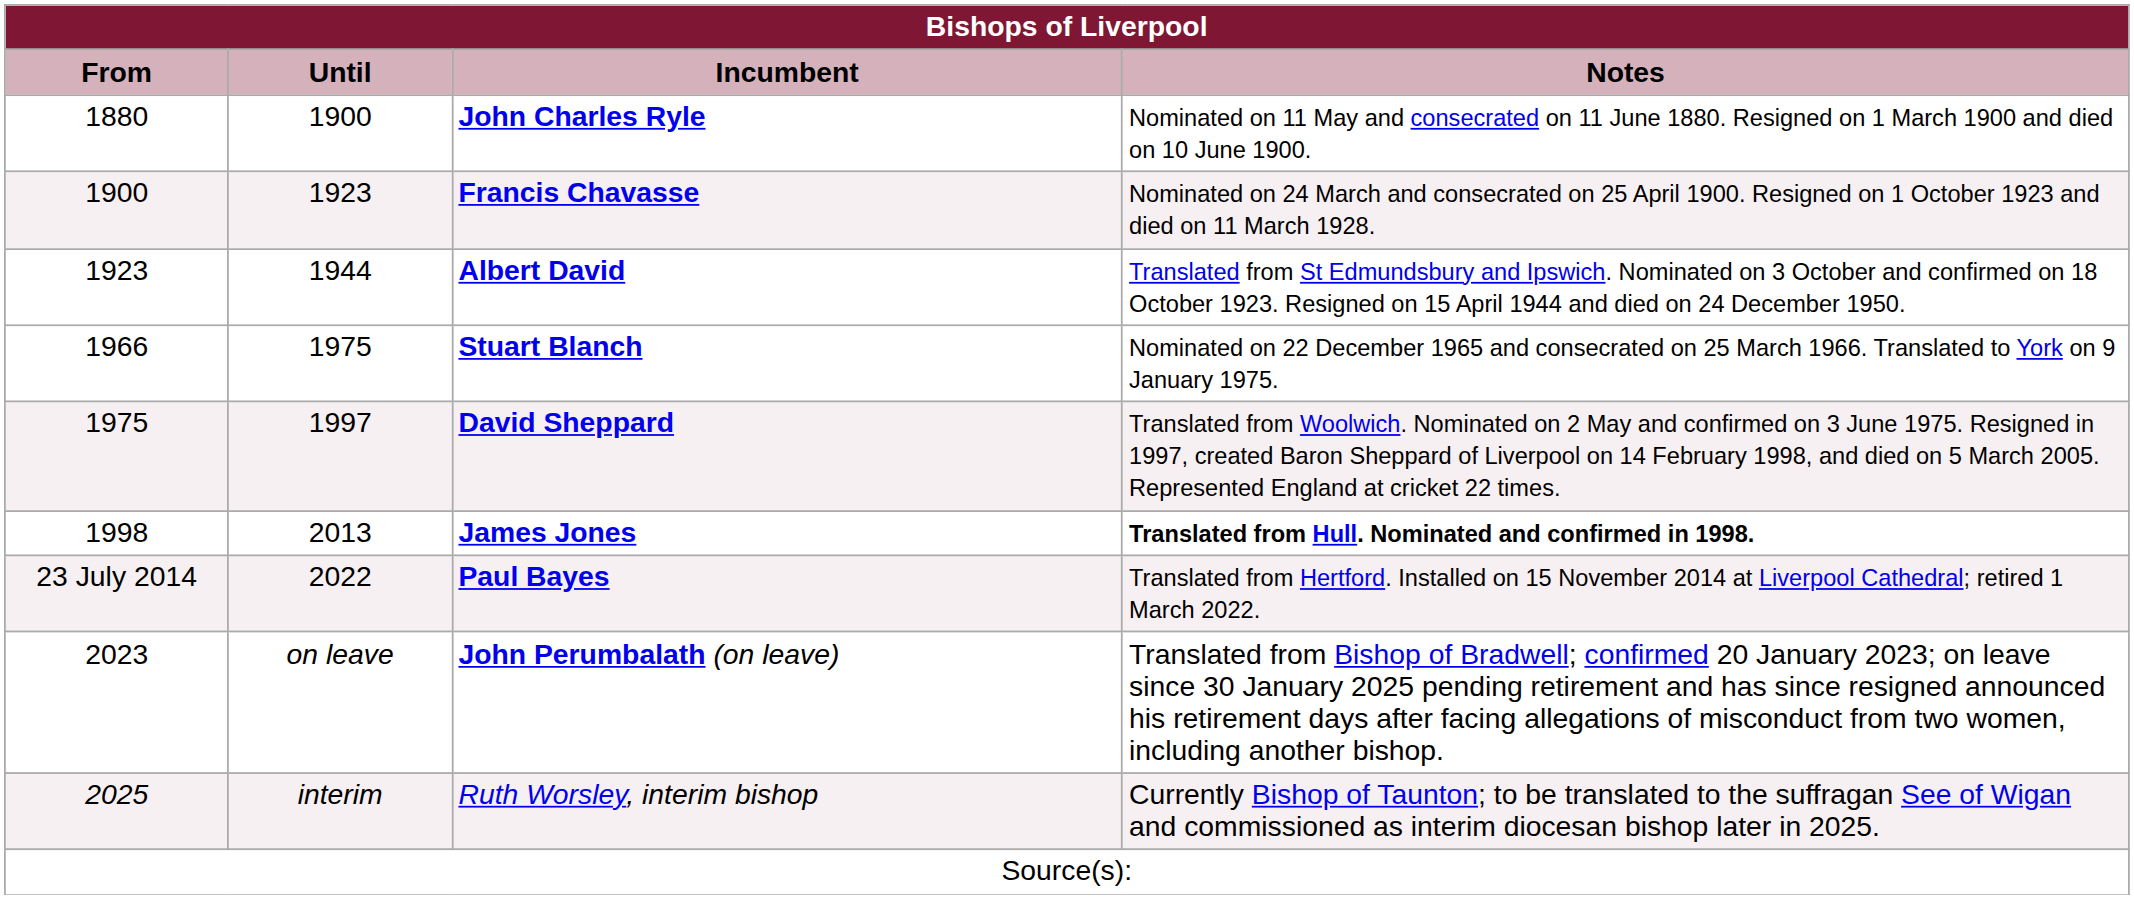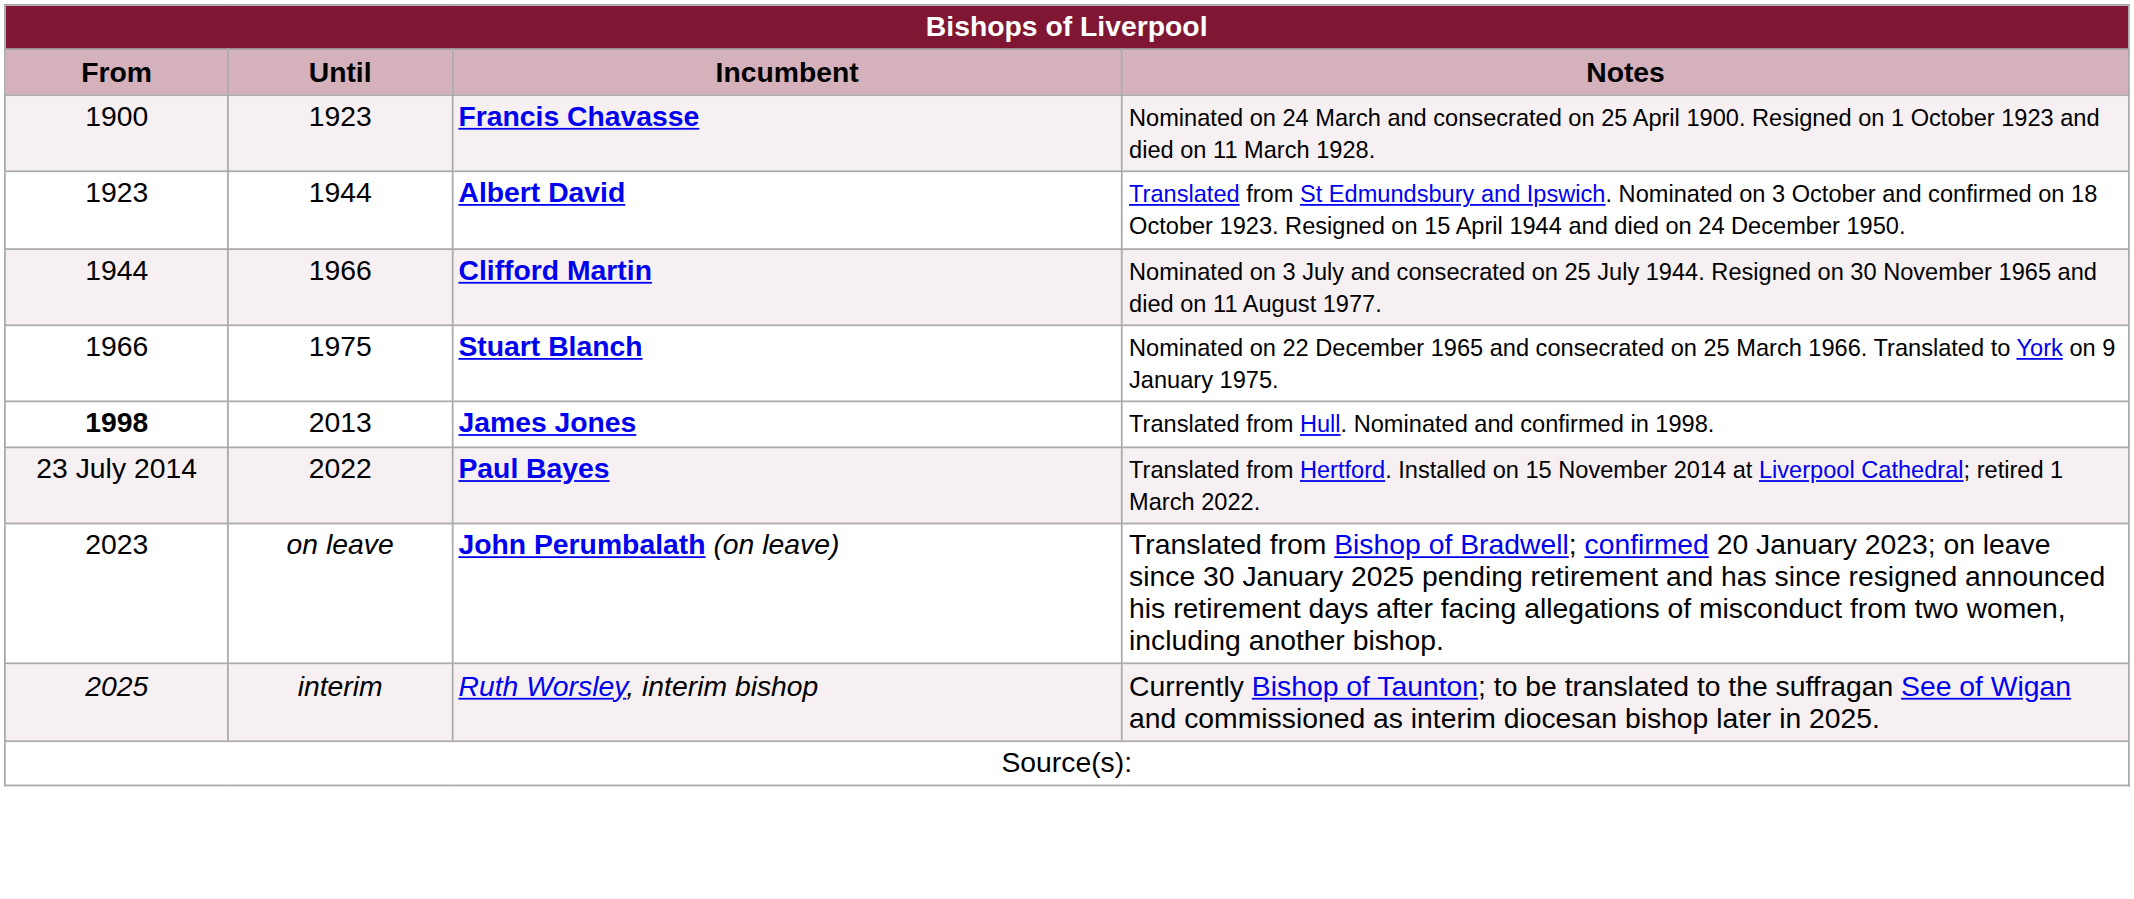- row: 1880 | 1900 | John Charles Ryle | Nominated on 11 May and consecrated on 11 June 1880. Resigned on 1 March 1900 and died on 10 June 1900.
+ row: 1944 | 1966 | Clifford Martin | Nominated on 3 July and consecrated on 25 July 1944. Resigned on 30 November 1965 and died on 11 August 1977.
- row: 1975 | 1997 | David Sheppard | Translated from Woolwich. Nominated on 2 May and confirmed on 3 June 1975. Resigned in 1997, created Baron Sheppard of Liverpool on 14 February 1998, and died on 5 March 2005. Represented England at cricket 22 times.
James Jones | From: normal -> bold
James Jones | Notes: bold -> normal
